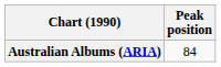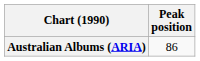Australian Albums (ARIA) | Peak position: 84 -> 86
